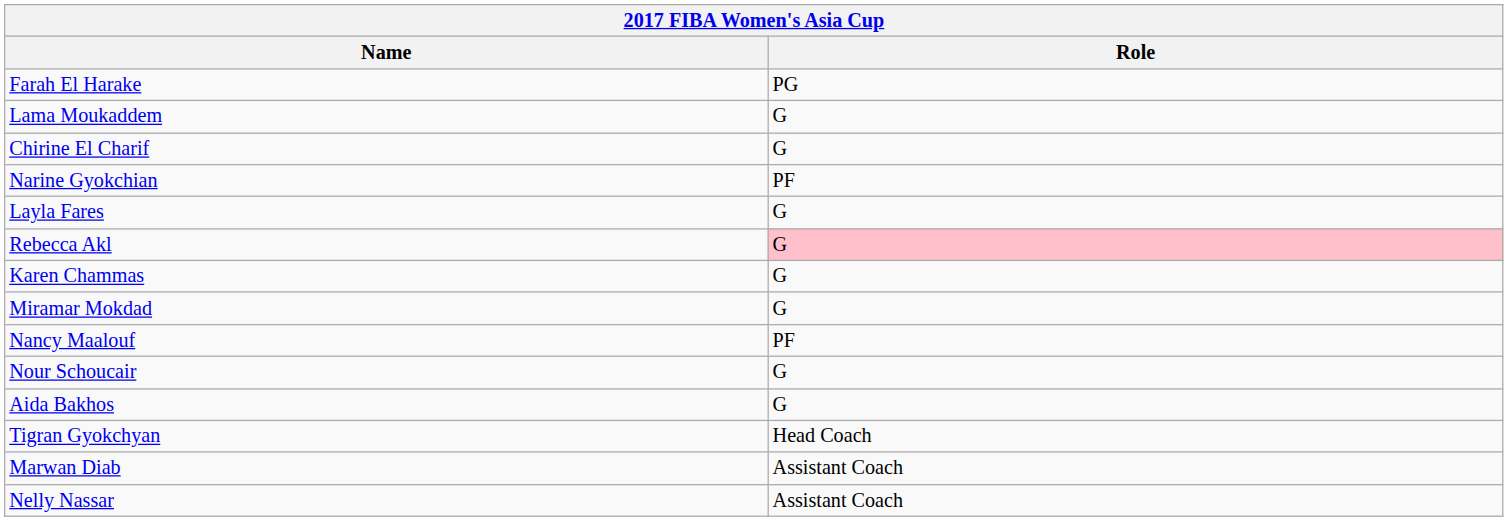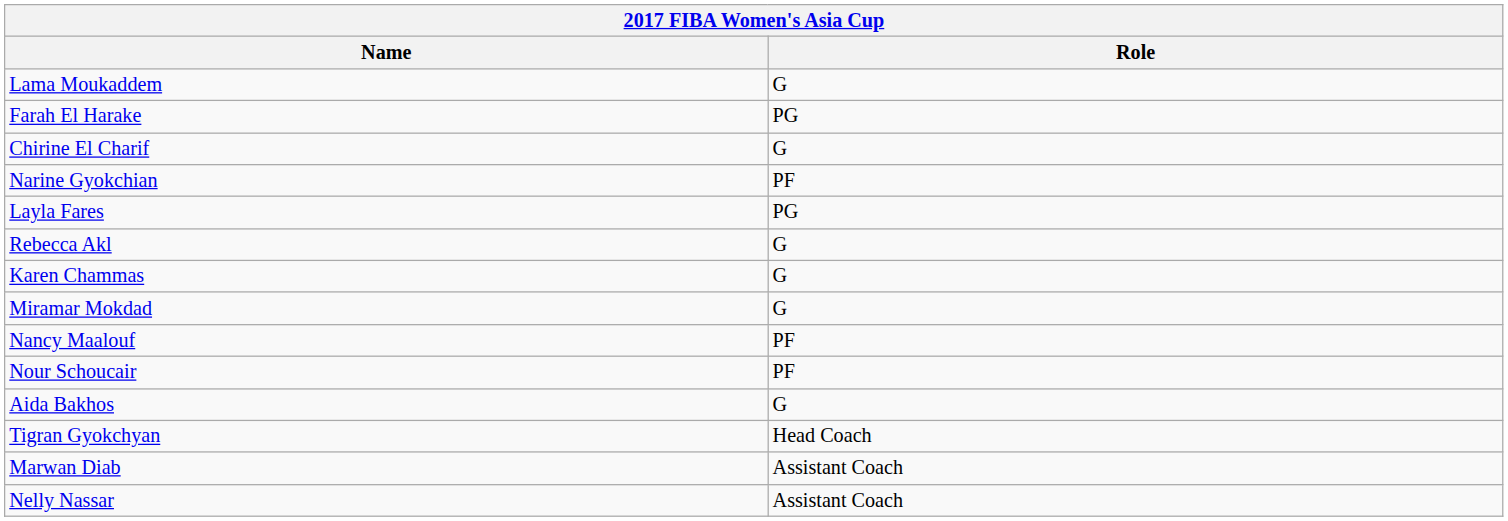rows swapped: Farah El Harake <-> Lama Moukaddem
Layla Fares | Role: G -> PG
Rebecca Akl | Role: pink background -> no background
Nour Schoucair | Role: G -> PF
